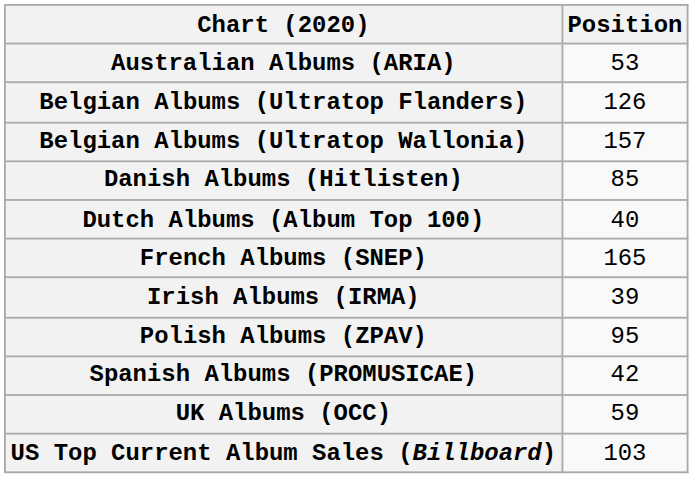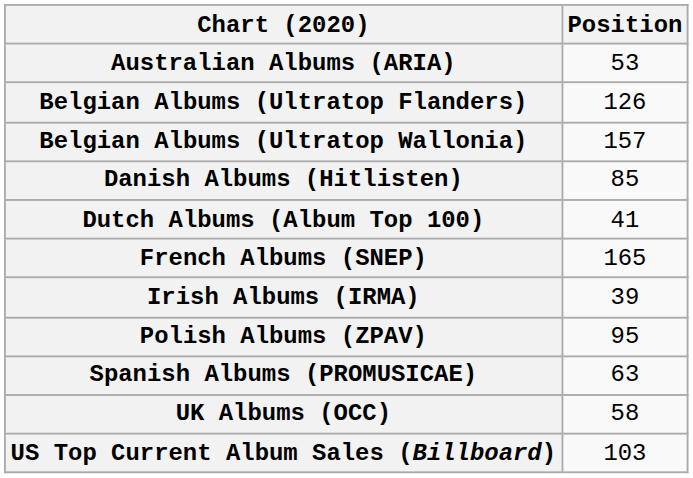Dutch Albums (Album Top 100) | Position: 40 -> 41
Spanish Albums (PROMUSICAE) | Position: 42 -> 63
UK Albums (OCC) | Position: 59 -> 58
